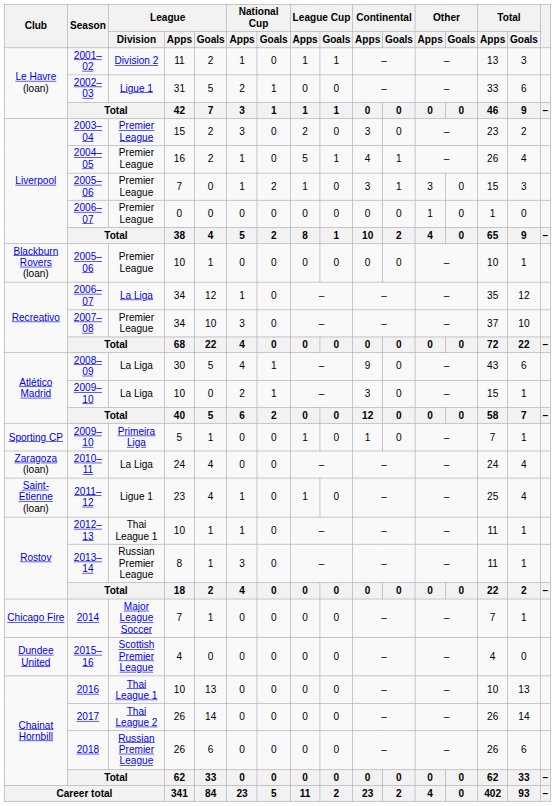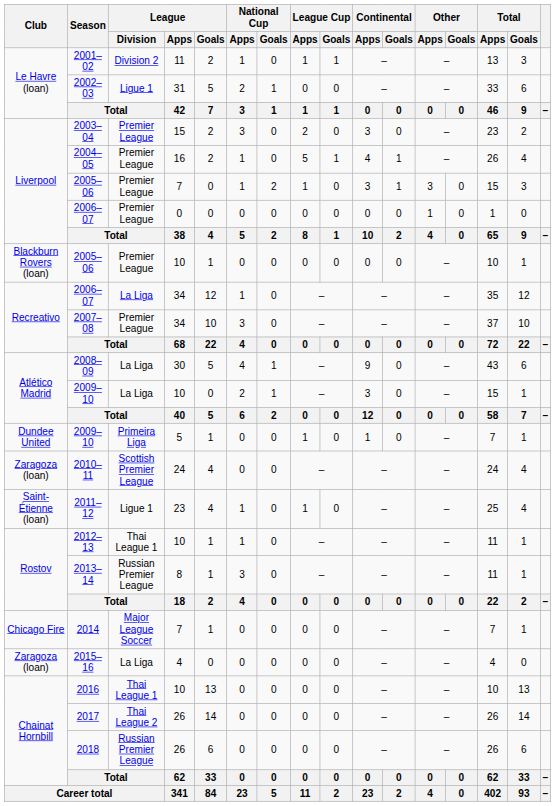2009–10 / 5 | Club: Sporting CP -> Dundee United
2010–11 | League / Division: La Liga -> Scottish Premier League
2015–16 | Club: Dundee United -> Zaragoza (loan)
2015–16 | League / Division: Scottish Premier League -> La Liga
